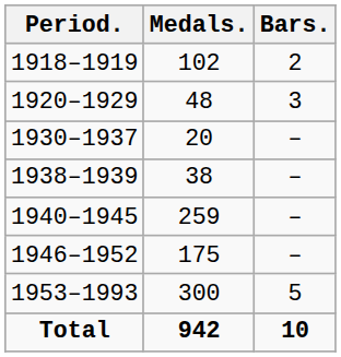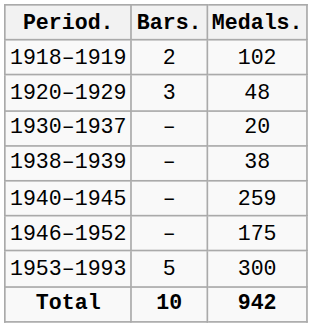columns swapped: Medals. <-> Bars.
